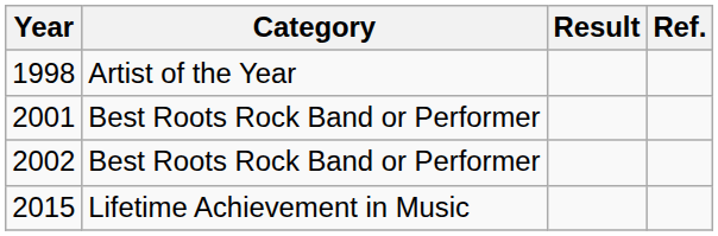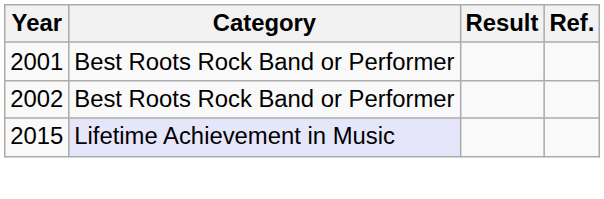- row: 1998 | Artist of the Year
2015 | Category: no background -> lavender background
